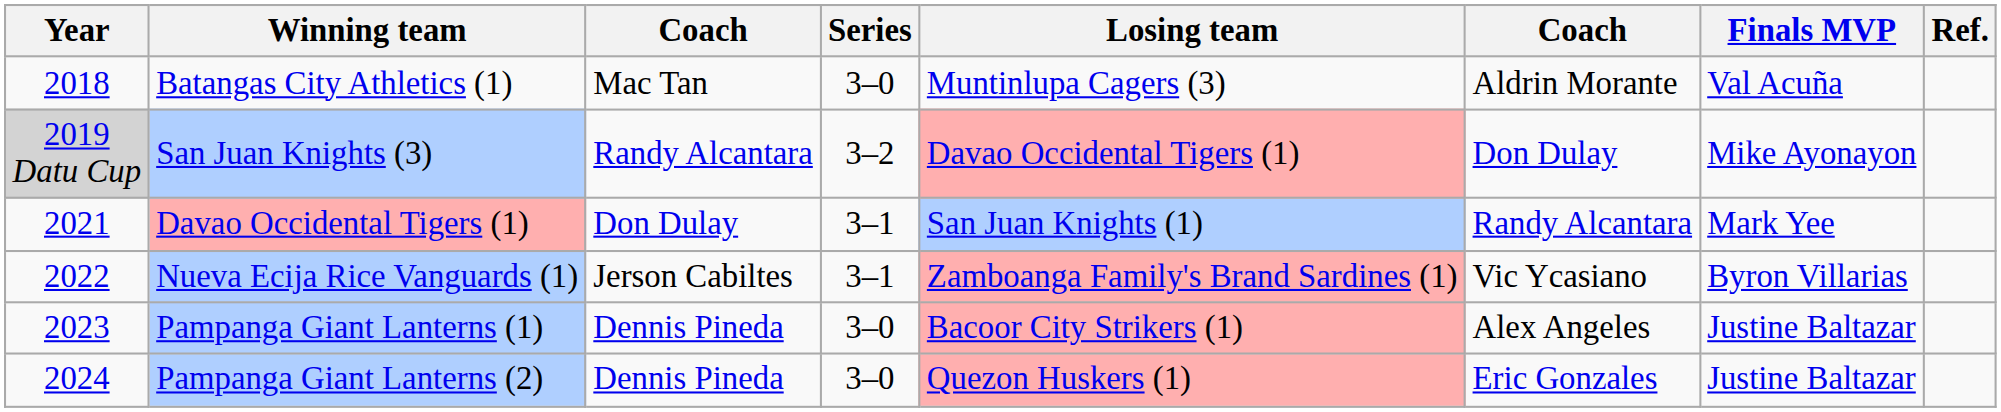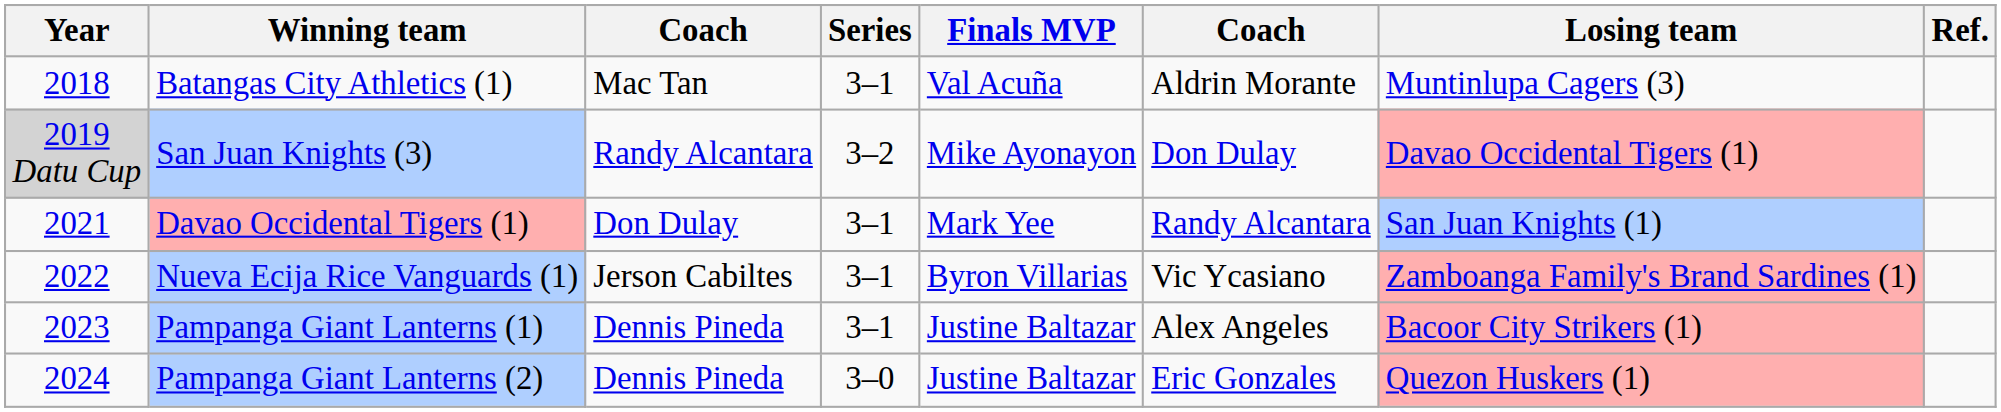columns swapped: Losing team <-> Finals MVP
Batangas City Athletics (1) | Series: 3–0 -> 3–1
Pampanga Giant Lanterns (1) | Series: 3–0 -> 3–1
